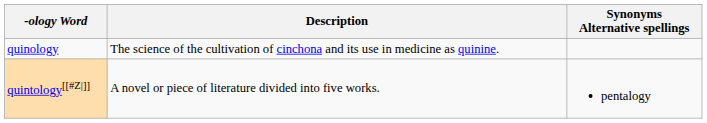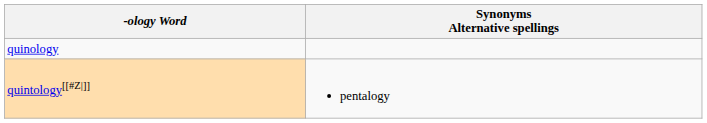- column: Description | The science of the cultivation of cinchona and its use in medicine as quinine. | A novel or piece of literature divided into five works.
